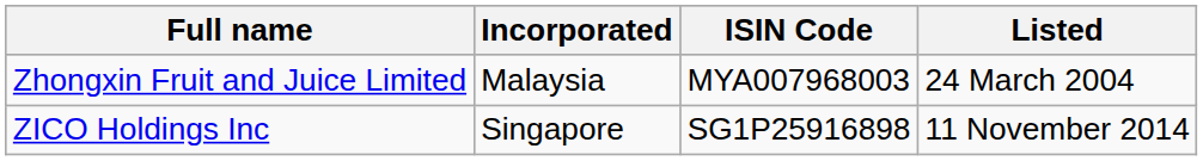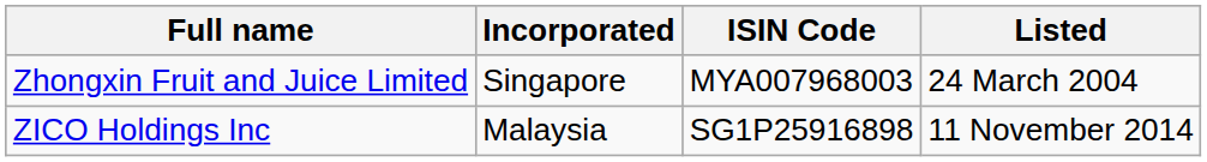Zhongxin Fruit and Juice Limited | Incorporated: Malaysia -> Singapore
ZICO Holdings Inc | Incorporated: Singapore -> Malaysia
